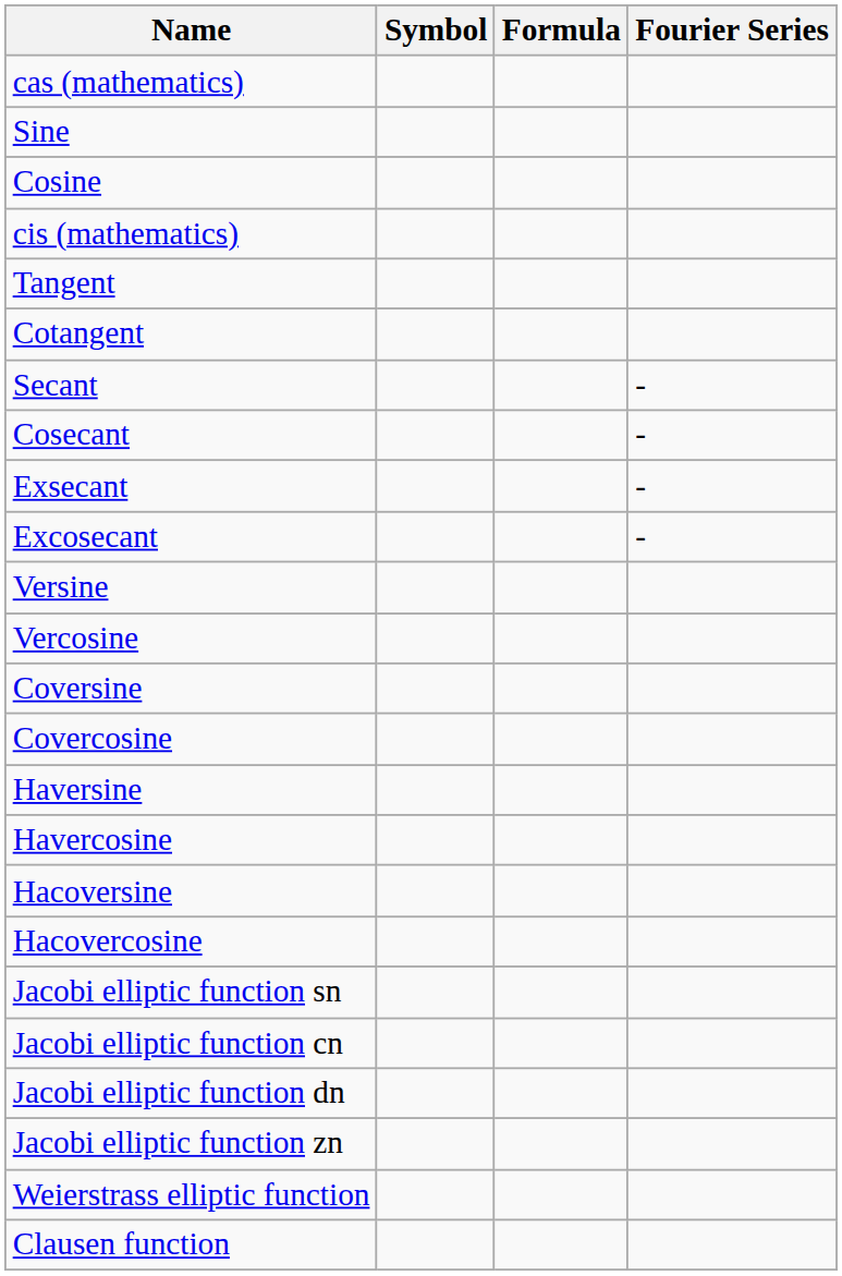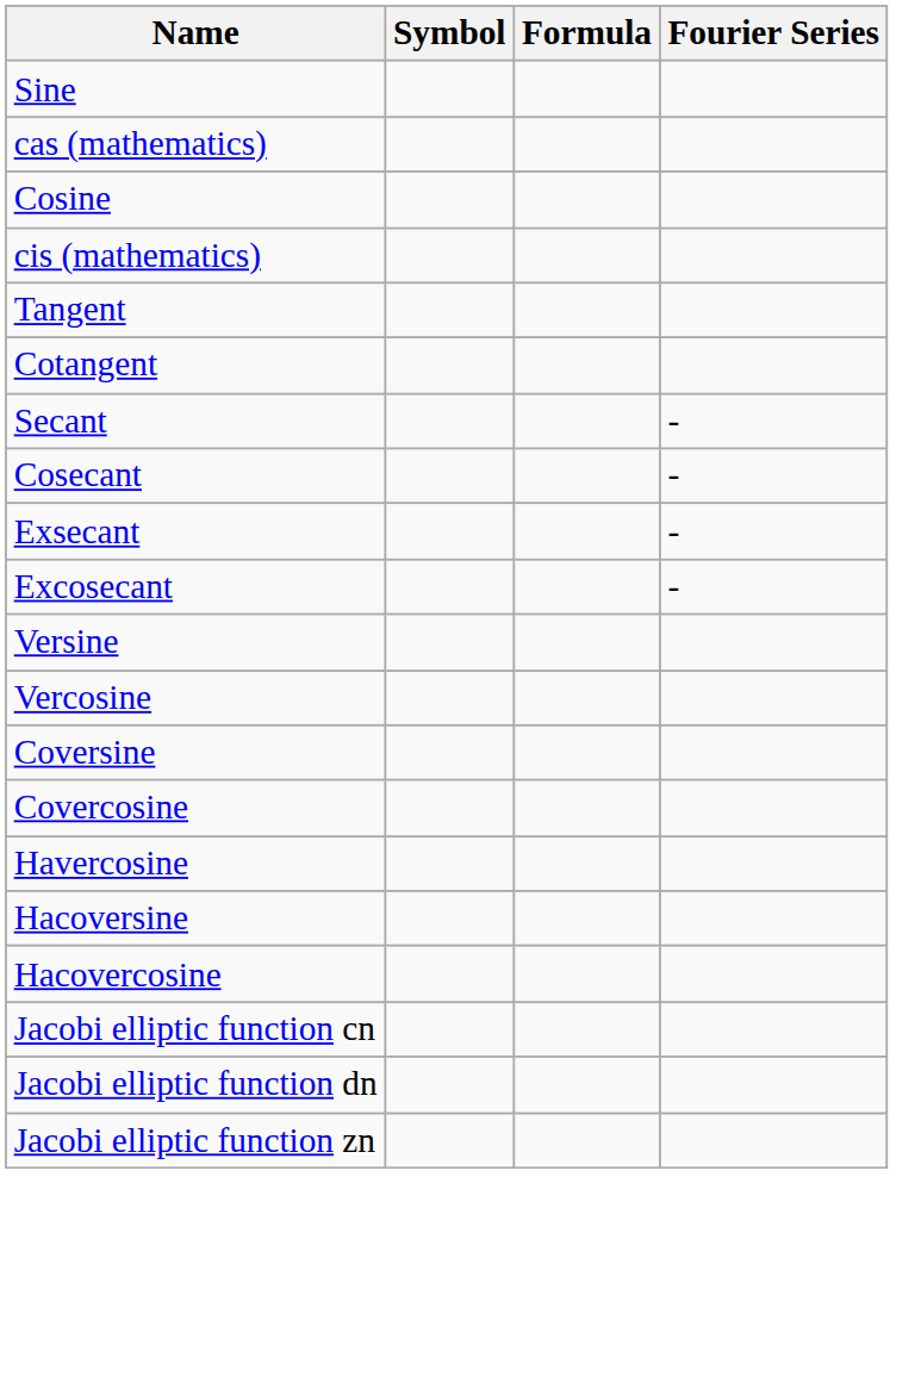rows swapped: Sine <-> cas (mathematics)
- row: Haversine
- row: Jacobi elliptic function sn
- row: Weierstrass elliptic function
- row: Clausen function
